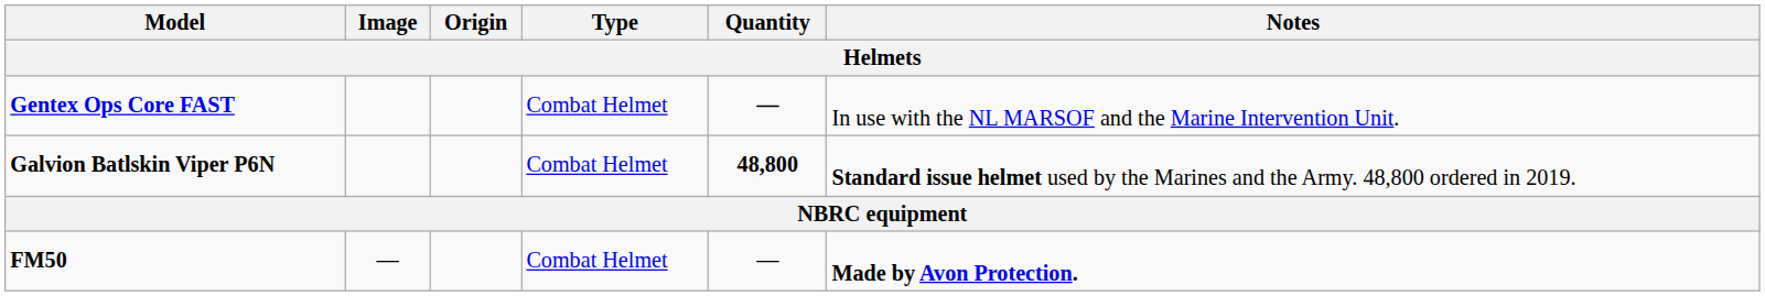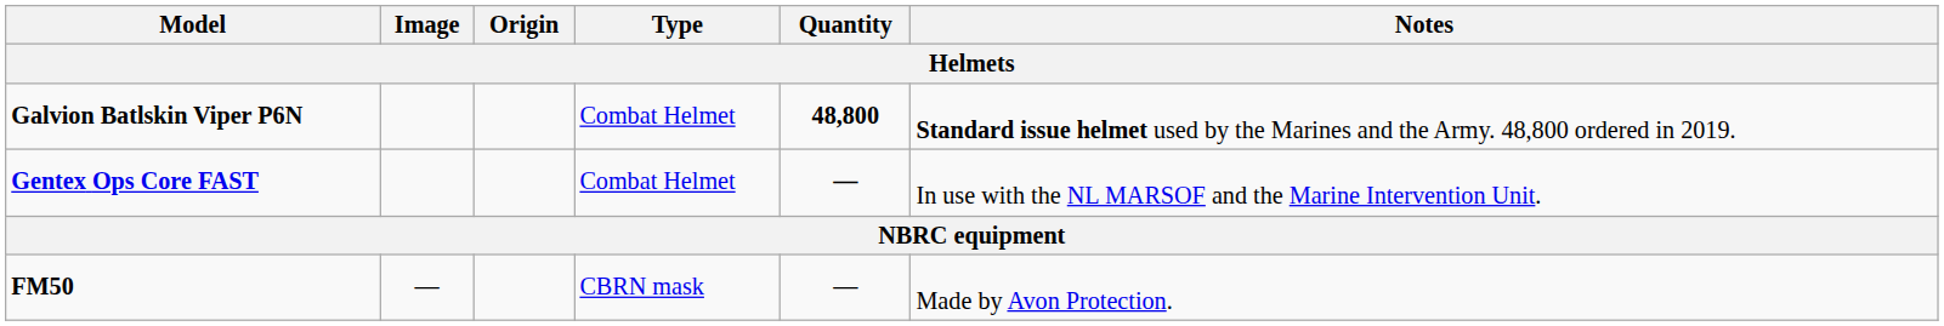rows swapped: Galvion Batlskin Viper P6N <-> Gentex Ops Core FAST
FM50 | Type: Combat Helmet -> CBRN mask
FM50 | Notes: bold -> normal
